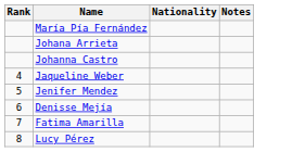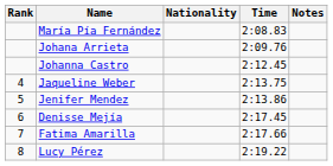+ column: Time | 2:08.83 | 2:09.76 | 2:12.45 | 2:13.75 | 2:13.86 | 2:17.45 | 2:17.66 | 2:19.22
